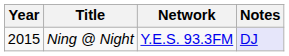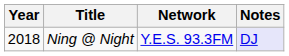Ning @ Night | Year: 2015 -> 2018
